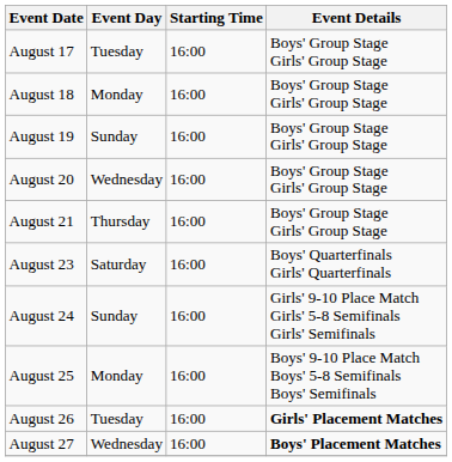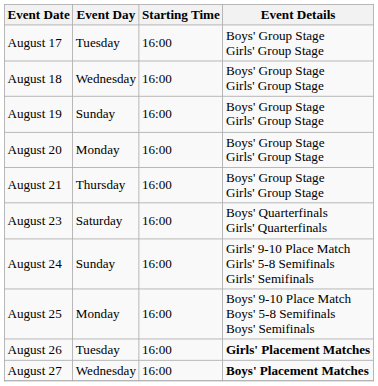August 18 | Event Day: Monday -> Wednesday
August 20 | Event Day: Wednesday -> Monday
